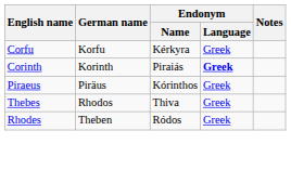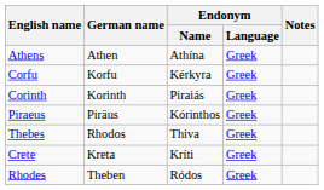+ row: Athens | Athen | Athína | Greek
Corinth | Endonym / Language: bold -> normal
+ row: Crete | Kreta | Kríti | Greek
